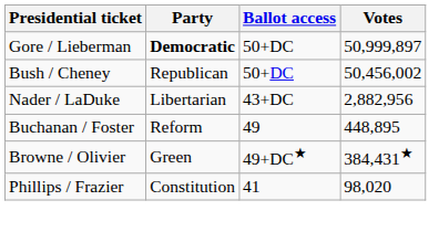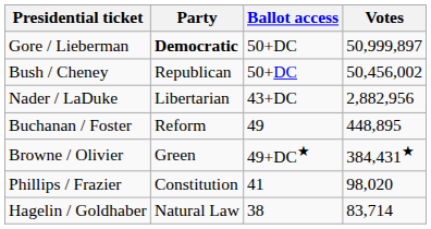+ row: Hagelin / Goldhaber | Natural Law | 38 | 83,714
